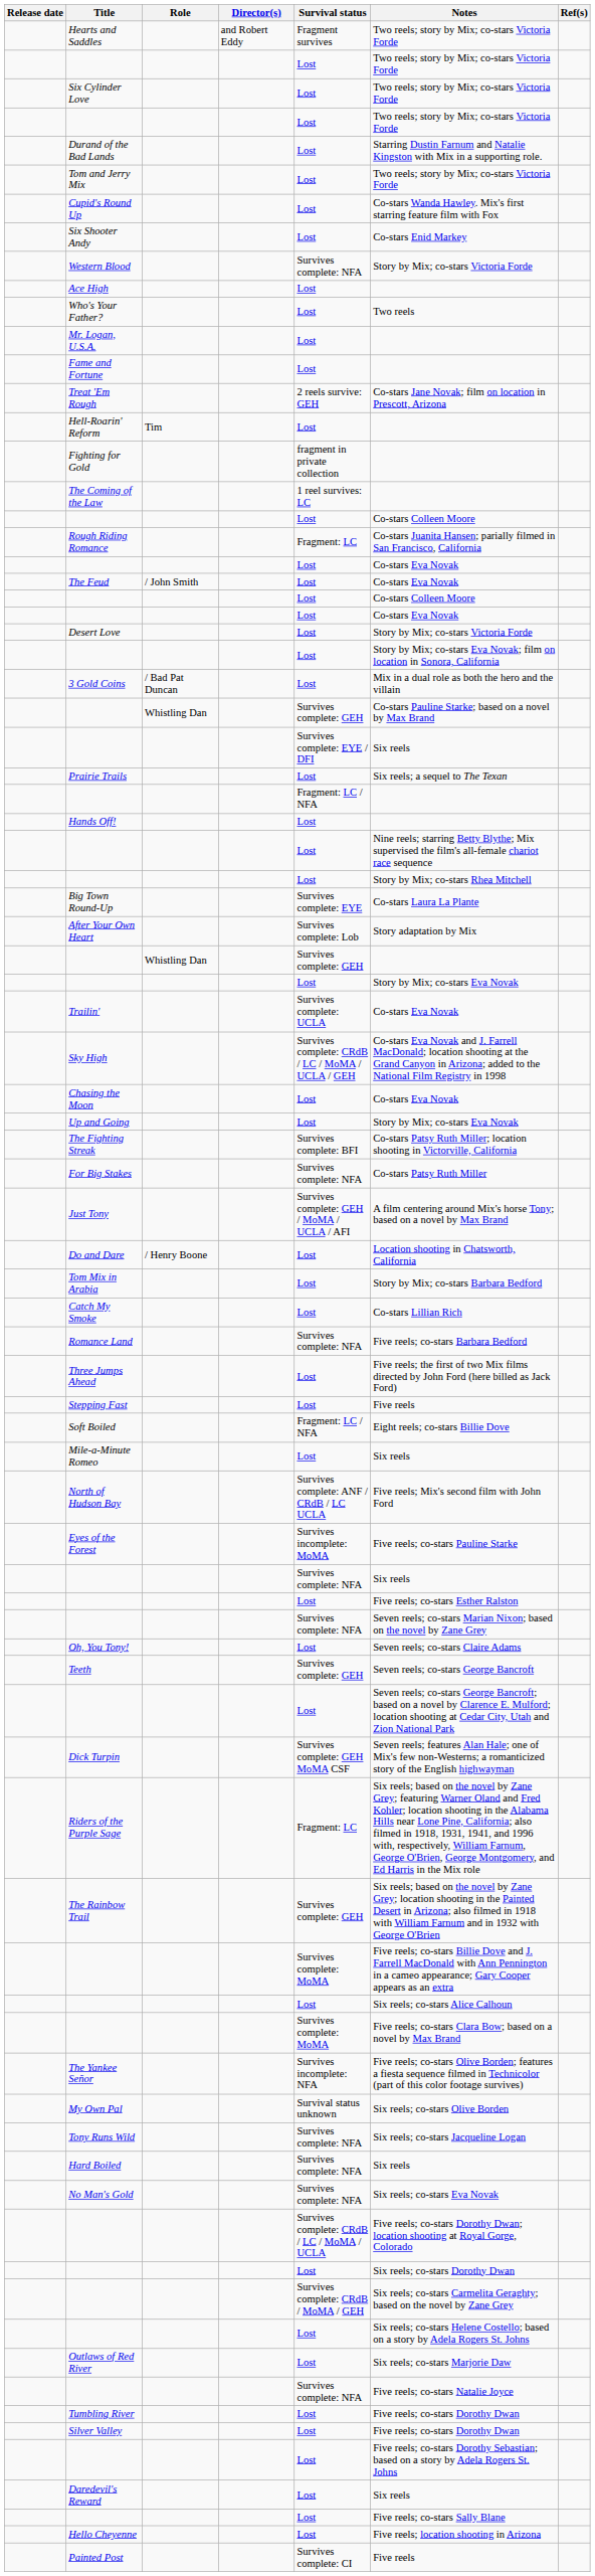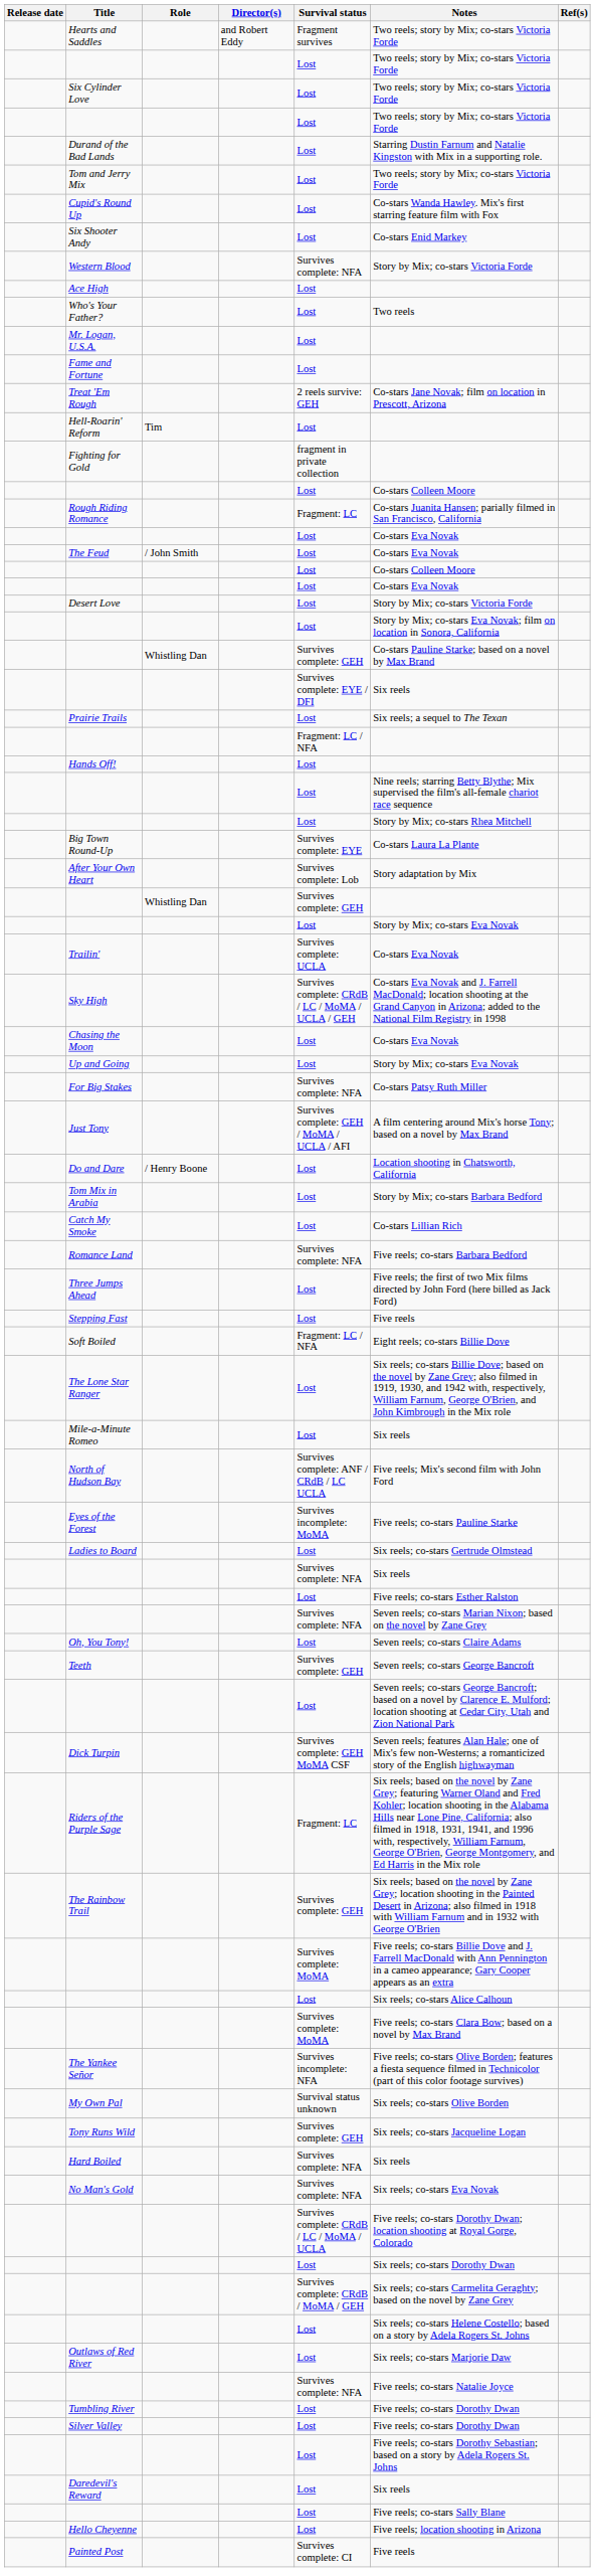- row: The Coming of the Law | 1 reel survives: LC
- row: 3 Gold Coins | / Bad Pat Duncan | Lost | Mix in a dual role as both the hero and the villain
- row: The Fighting Streak | Survives complete: BFI | Co-stars Patsy Ruth Miller; location shooting in Victorville, California
+ row: The Lone Star Ranger | Lost | Six reels; co-stars Billie Dove; based on the novel by Zane Grey; also filmed in 1919, 1930, and 1942 with, respectively, William Farnum, George O'Brien, and John Kimbrough in the Mix role
+ row: Ladies to Board | Lost | Six reels; co-stars Gertrude Olmstead
Tony Runs Wild | Survival status: Survives complete: NFA -> Survives complete: GEH
